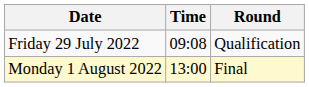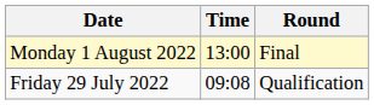rows swapped: Friday 29 July 2022 <-> Monday 1 August 2022
